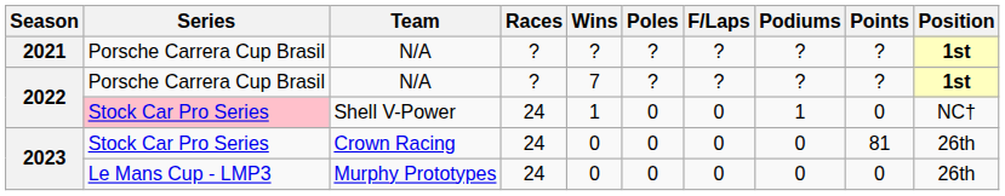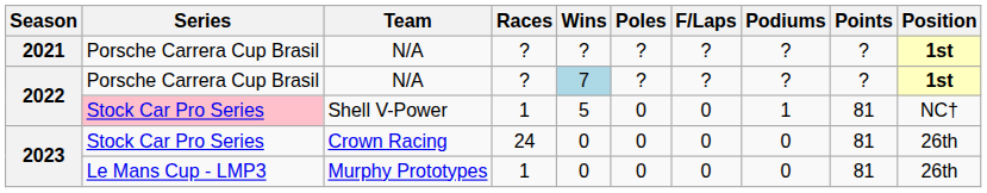2022 / N/A | Wins: no background -> lightblue background
Shell V-Power | Races: 24 -> 1
Shell V-Power | Wins: 1 -> 5
Shell V-Power | Points: 0 -> 81
Murphy Prototypes | Races: 24 -> 1
Murphy Prototypes | Points: 0 -> 81
